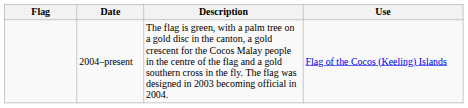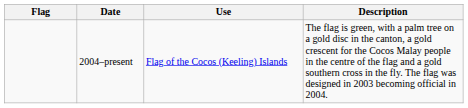columns swapped: Use <-> Description
